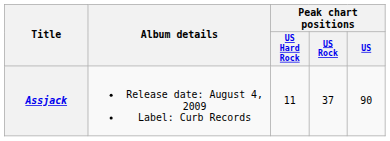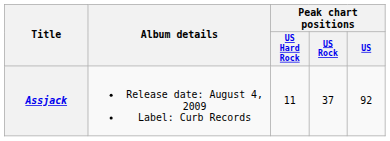Assjack | Peak chart positions / US: 90 -> 92
